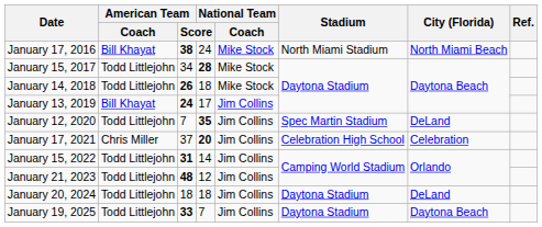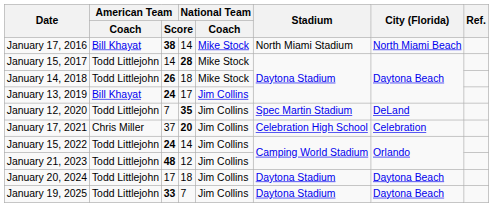January 17, 2016 | National Team / Score: 24 -> 14
January 15, 2017 | American Team / Score: 34 -> 14
January 15, 2022 | American Team / Score: 31 -> 24
January 20, 2024 | American Team / Score: 18 -> 17
January 20, 2024 | City (Florida): DeLand -> Daytona Beach
